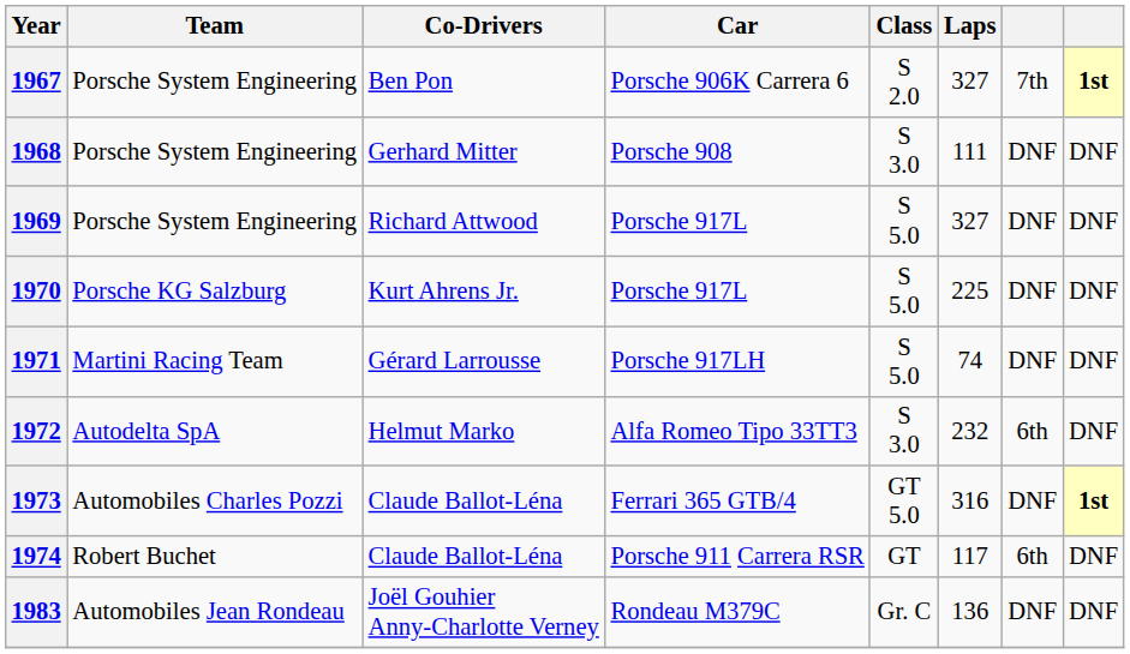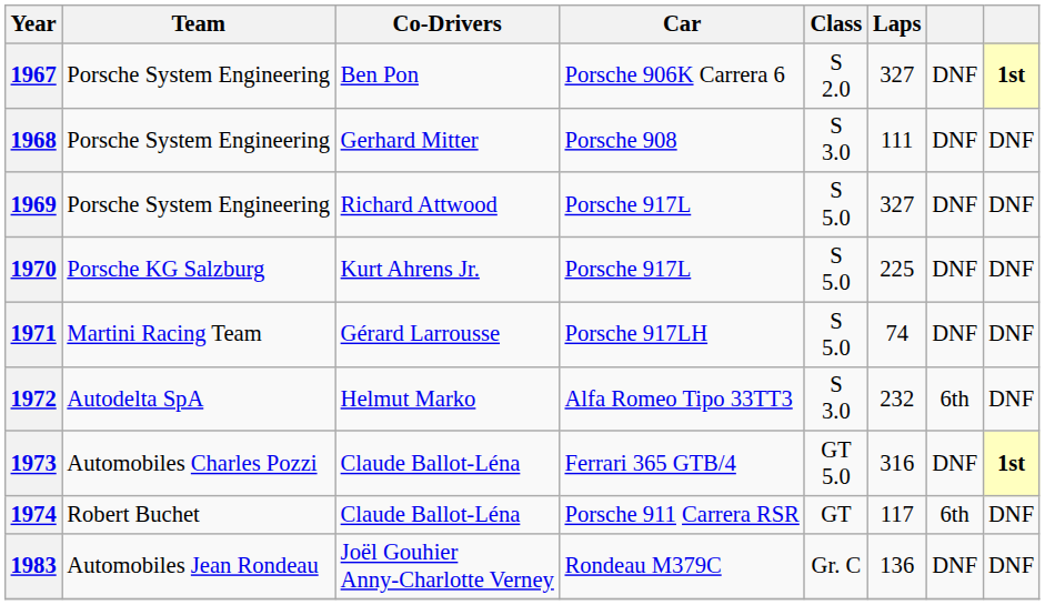1967 | column 7: 7th -> DNF
